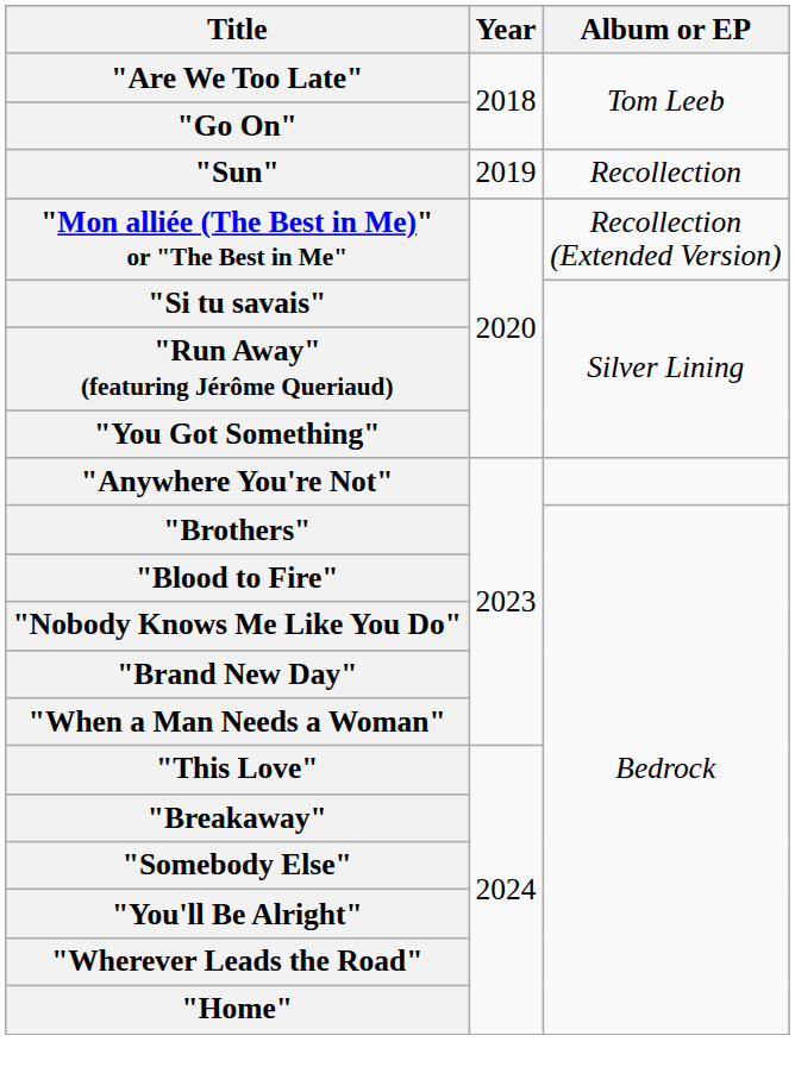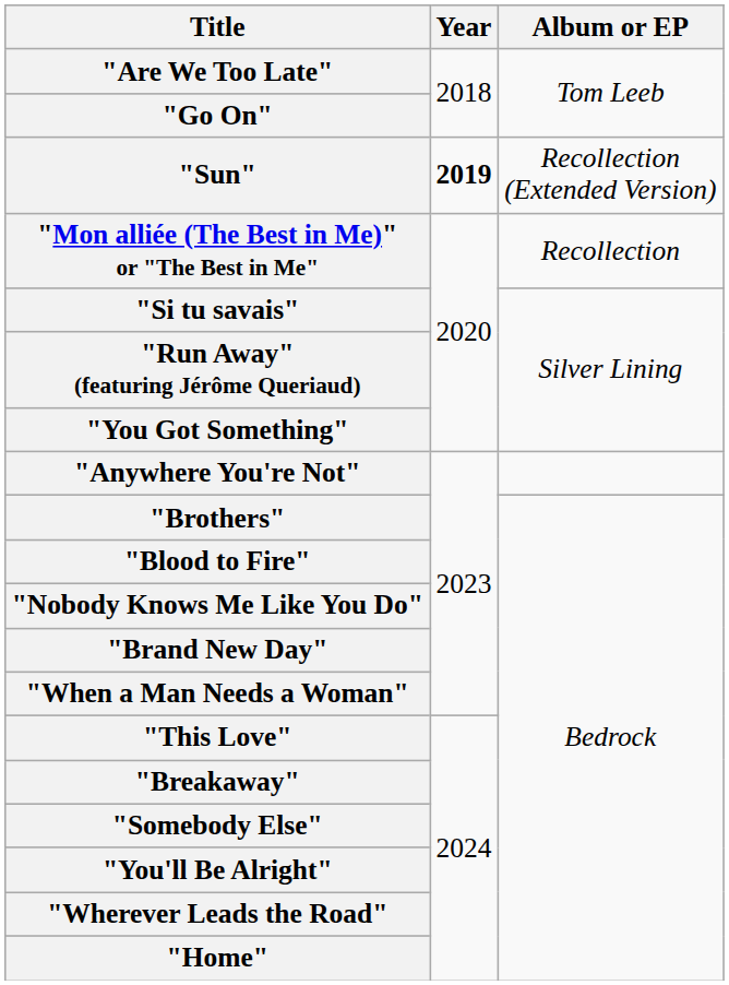"Sun" | Year: normal -> bold
"Sun" | Album or EP: Recollection -> Recollection (Extended Version)
"Mon alliée (The Best in Me)" or "The Best in Me" | Album or EP: Recollection (Extended Version) -> Recollection
